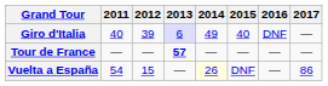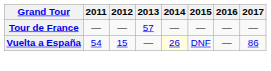- row: Giro d'Italia | 40 | 39 | 6 | 49 | 40 | DNF | —
Tour de France | 2013: bold -> normal
